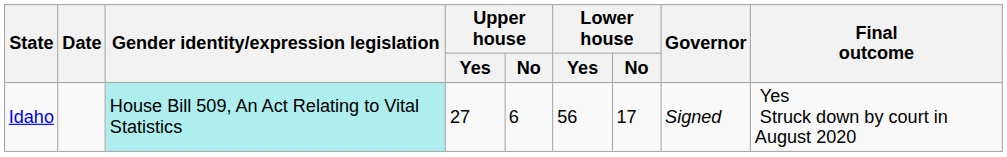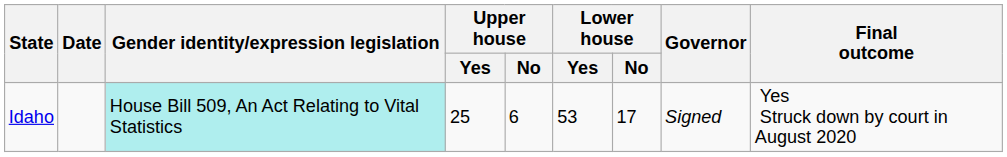Idaho | Upper house / Yes: 27 -> 25
Idaho | Lower house / Yes: 56 -> 53
